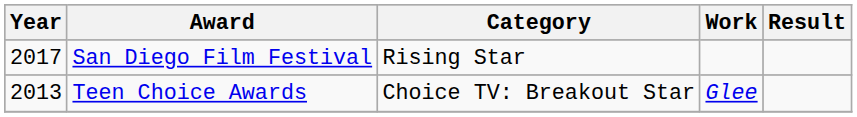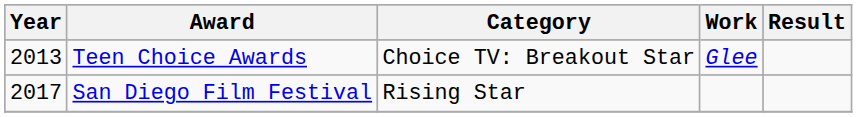rows swapped: Teen Choice Awards <-> San Diego Film Festival
